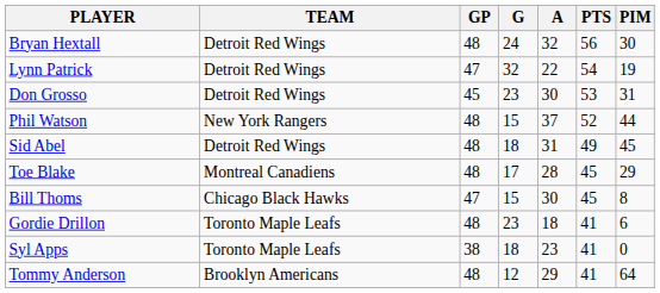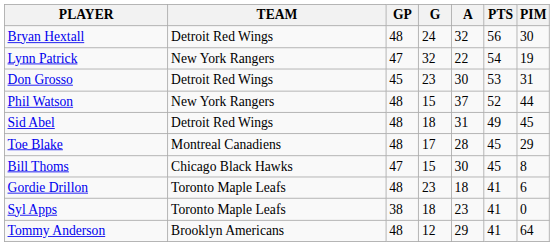Lynn Patrick | TEAM: Detroit Red Wings -> New York Rangers
